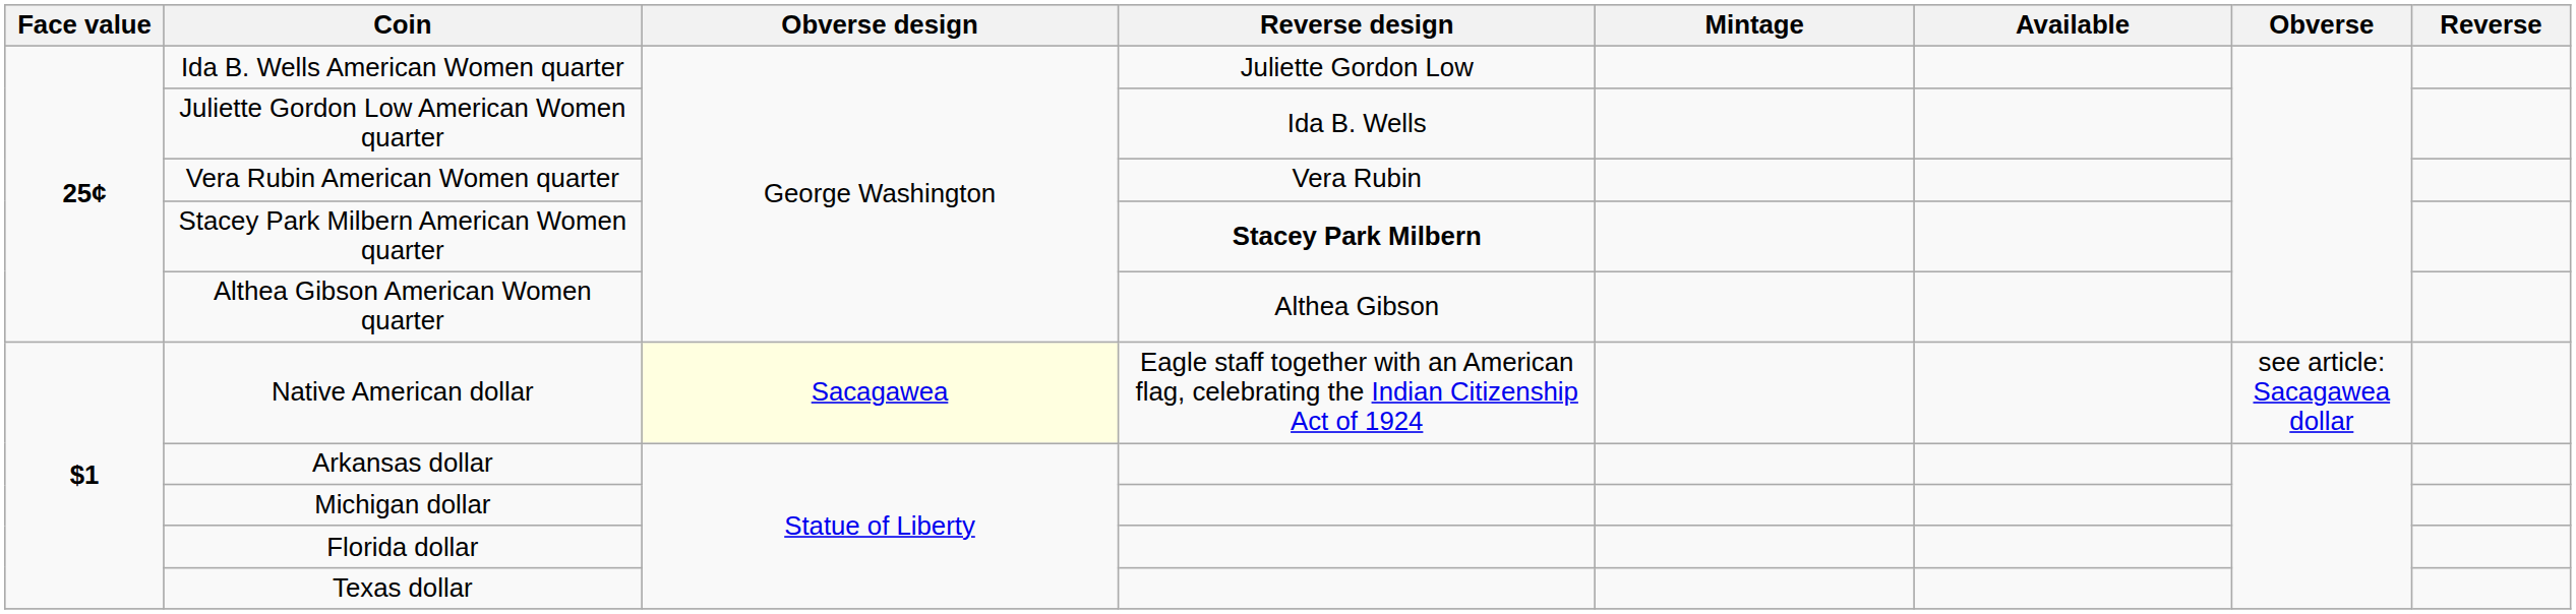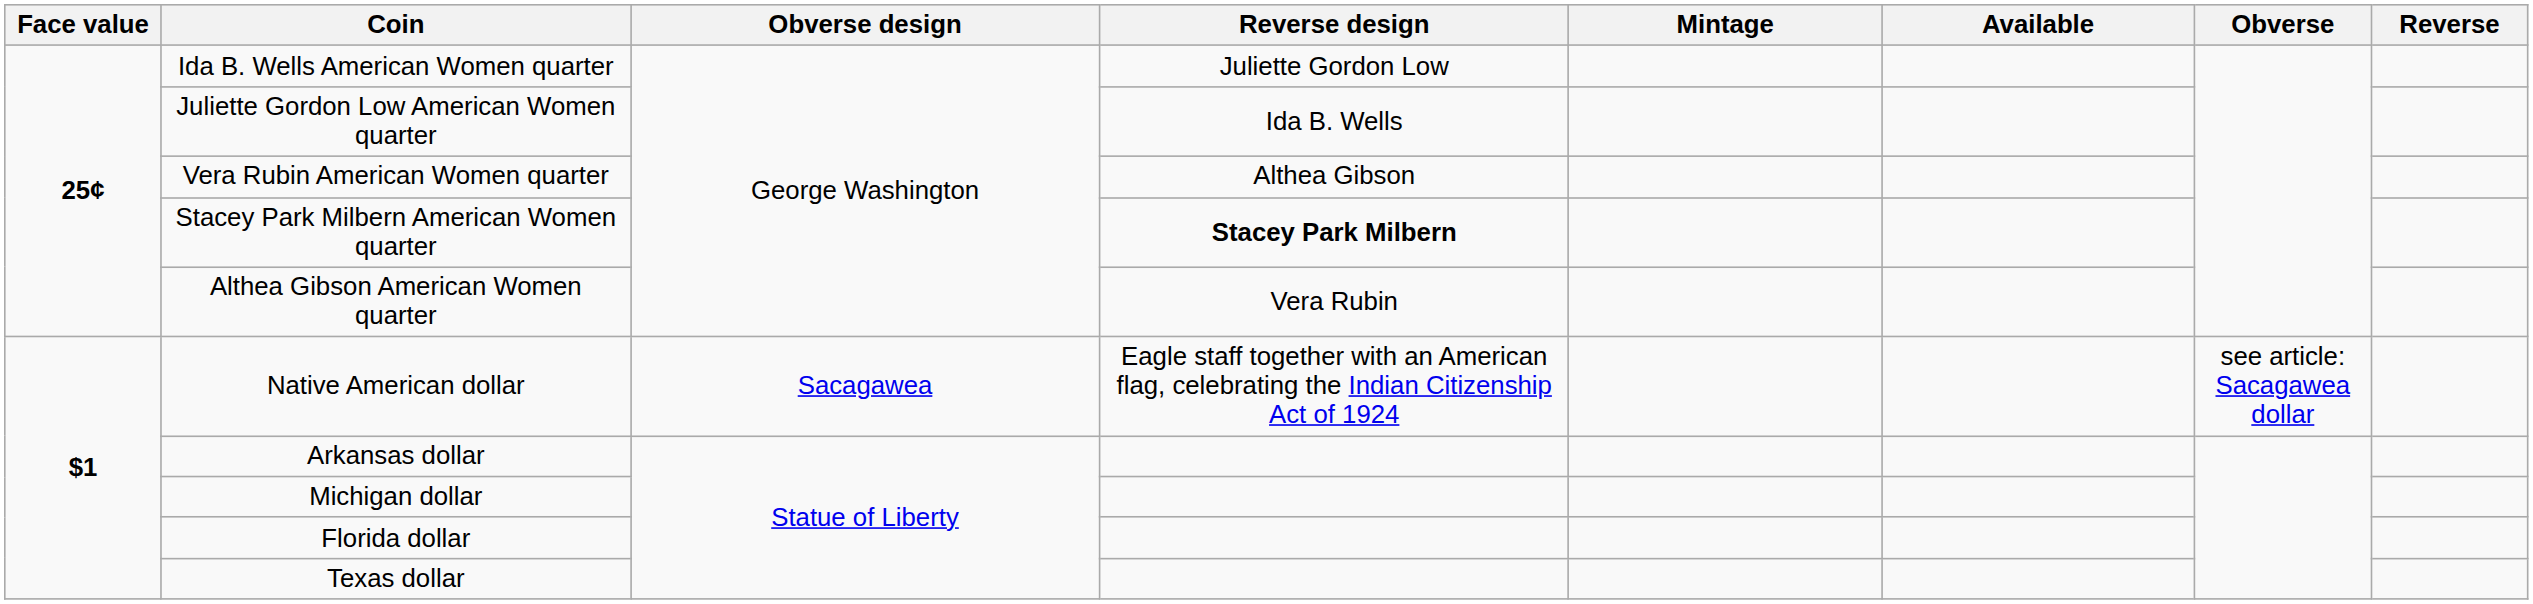Vera Rubin American Women quarter | Reverse design: Vera Rubin -> Althea Gibson
Althea Gibson American Women quarter | Reverse design: Althea Gibson -> Vera Rubin
Native American dollar | Obverse design: lightyellow background -> no background
